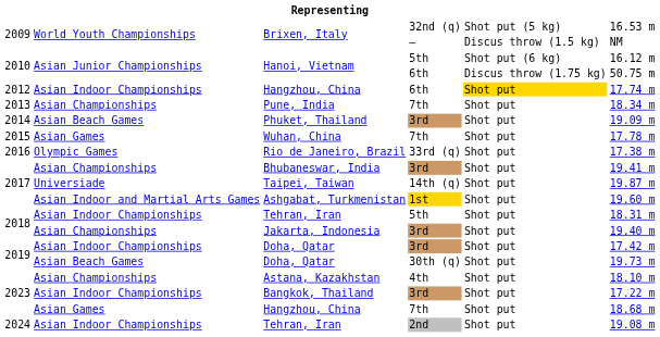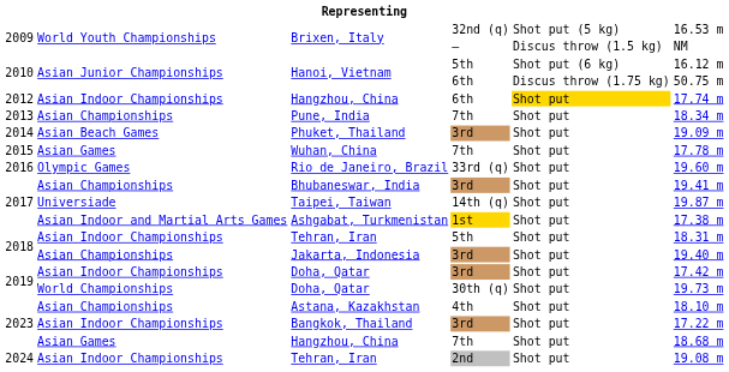Rio de Janeiro, Brazil | column 6: 17.38 m -> 19.60 m
Ashgabat, Turkmenistan | column 6: 19.60 m -> 17.38 m
Doha, Qatar / 30th (q) | column 2: Asian Beach Games -> World Championships
